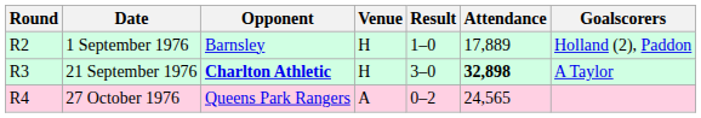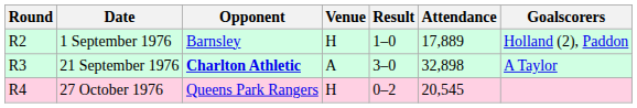21 September 1976 | Venue: H -> A
21 September 1976 | Attendance: bold -> normal
27 October 1976 | Venue: A -> H
27 October 1976 | Attendance: 24,565 -> 20,545
